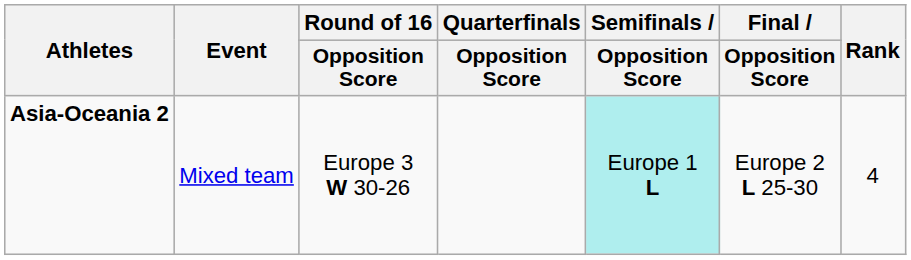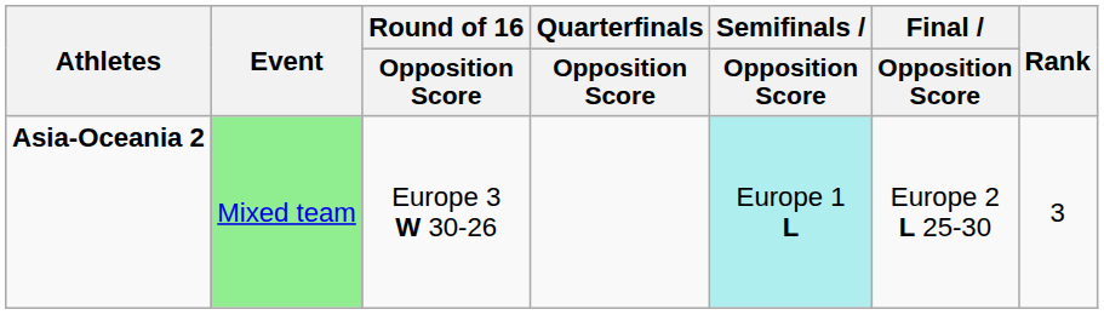Asia-Oceania 2 | Event: no background -> lightgreen background
Asia-Oceania 2 | Rank: 4 -> 3
